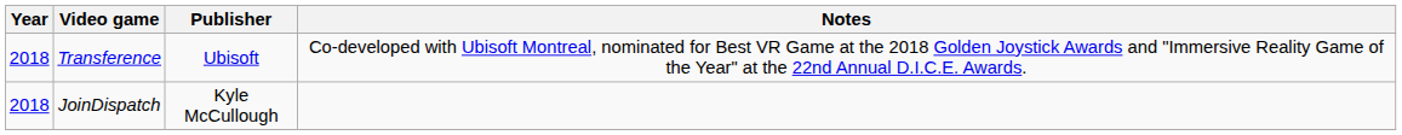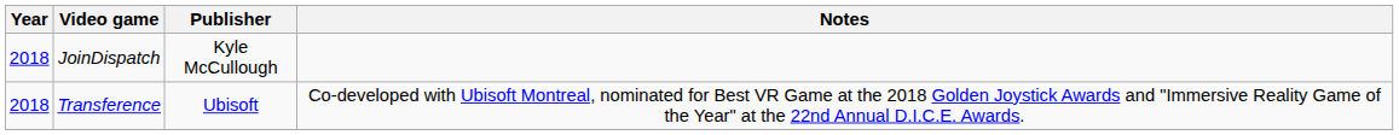rows swapped: Transference <-> JoinDispatch
